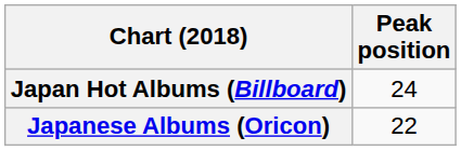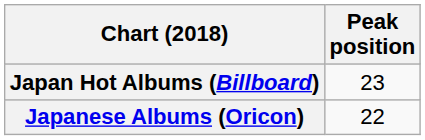Japan Hot Albums (Billboard) | Peak position: 24 -> 23
